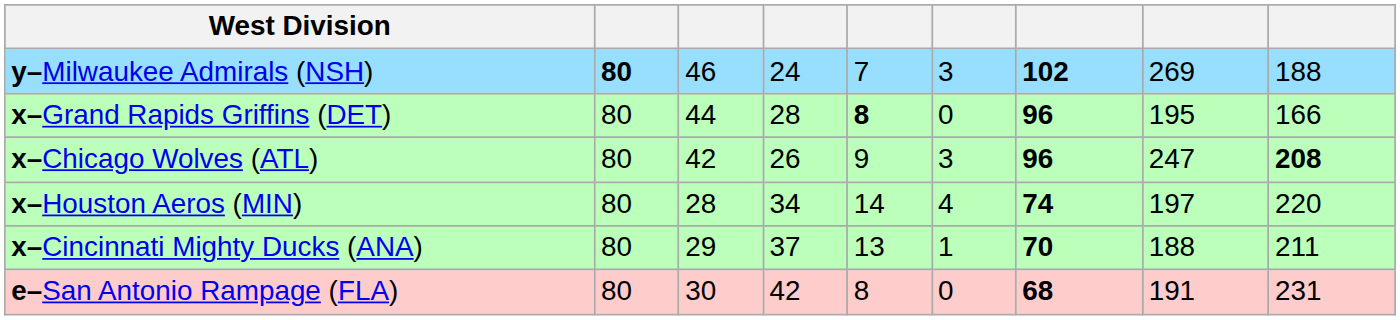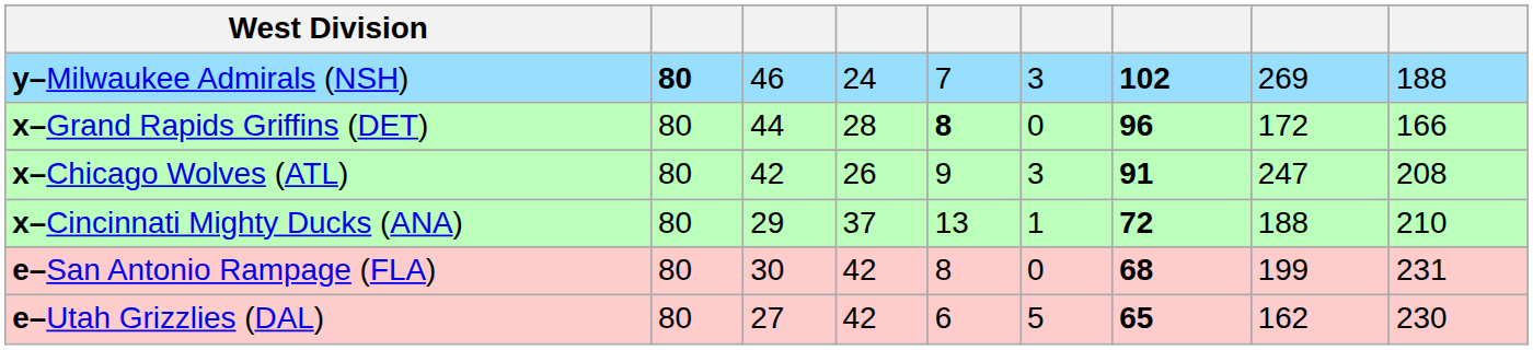x–Grand Rapids Griffins (DET) | column 8: 195 -> 172
x–Chicago Wolves (ATL) | column 7: 96 -> 91
x–Chicago Wolves (ATL) | column 9: bold -> normal
- row: x–Houston Aeros (MIN) | 80 | 28 | 34 | 14 | 4 | 74 | 197 | 220
x–Cincinnati Mighty Ducks (ANA) | column 7: 70 -> 72
x–Cincinnati Mighty Ducks (ANA) | column 9: 211 -> 210
e–San Antonio Rampage (FLA) | column 8: 191 -> 199
+ row: e–Utah Grizzlies (DAL) | 80 | 27 | 42 | 6 | 5 | 65 | 162 | 230
